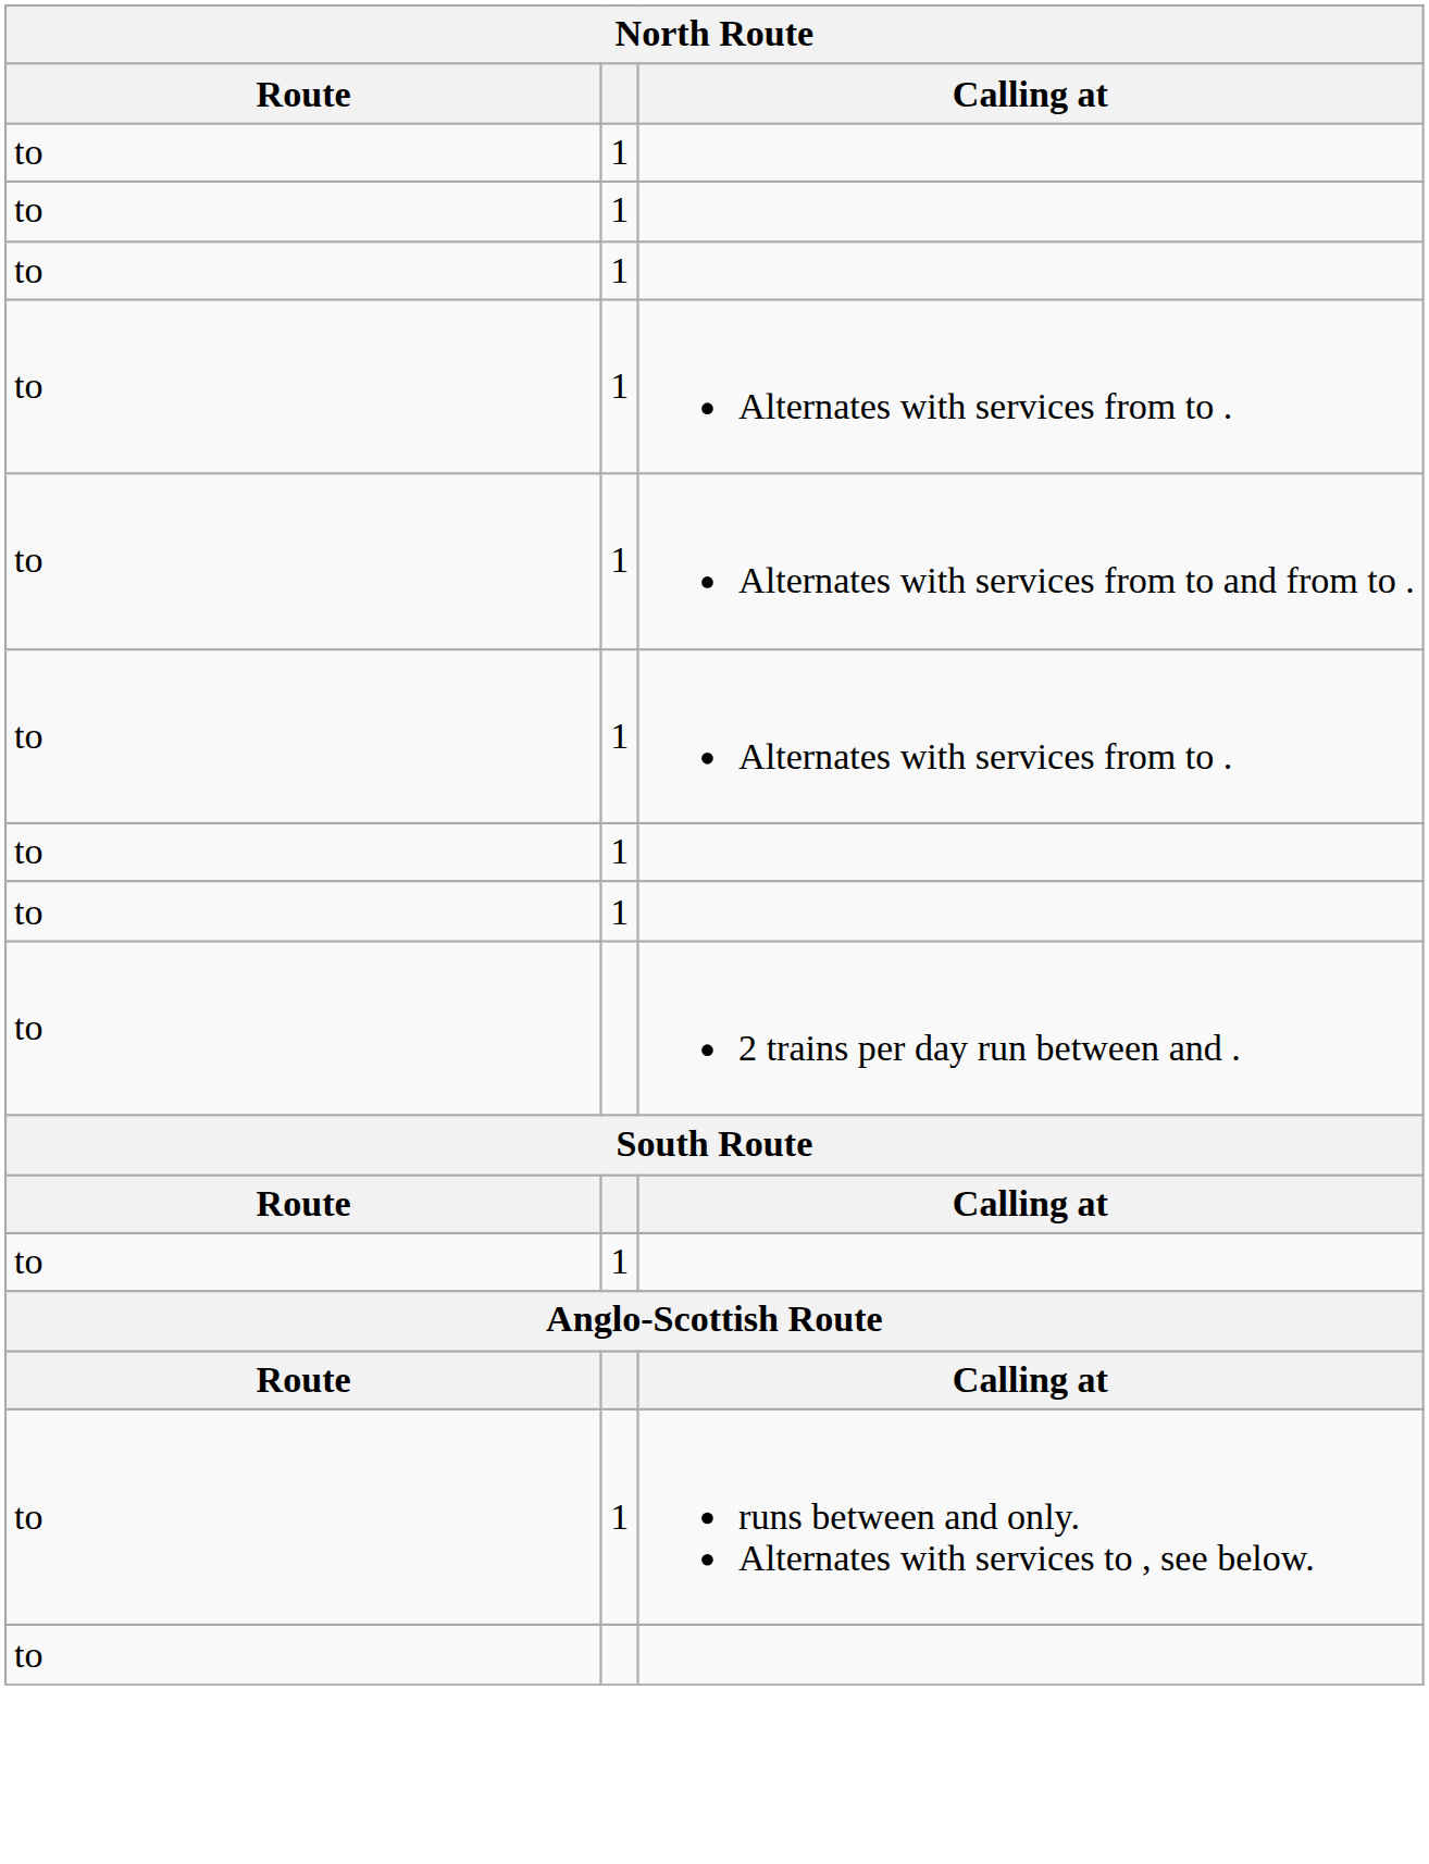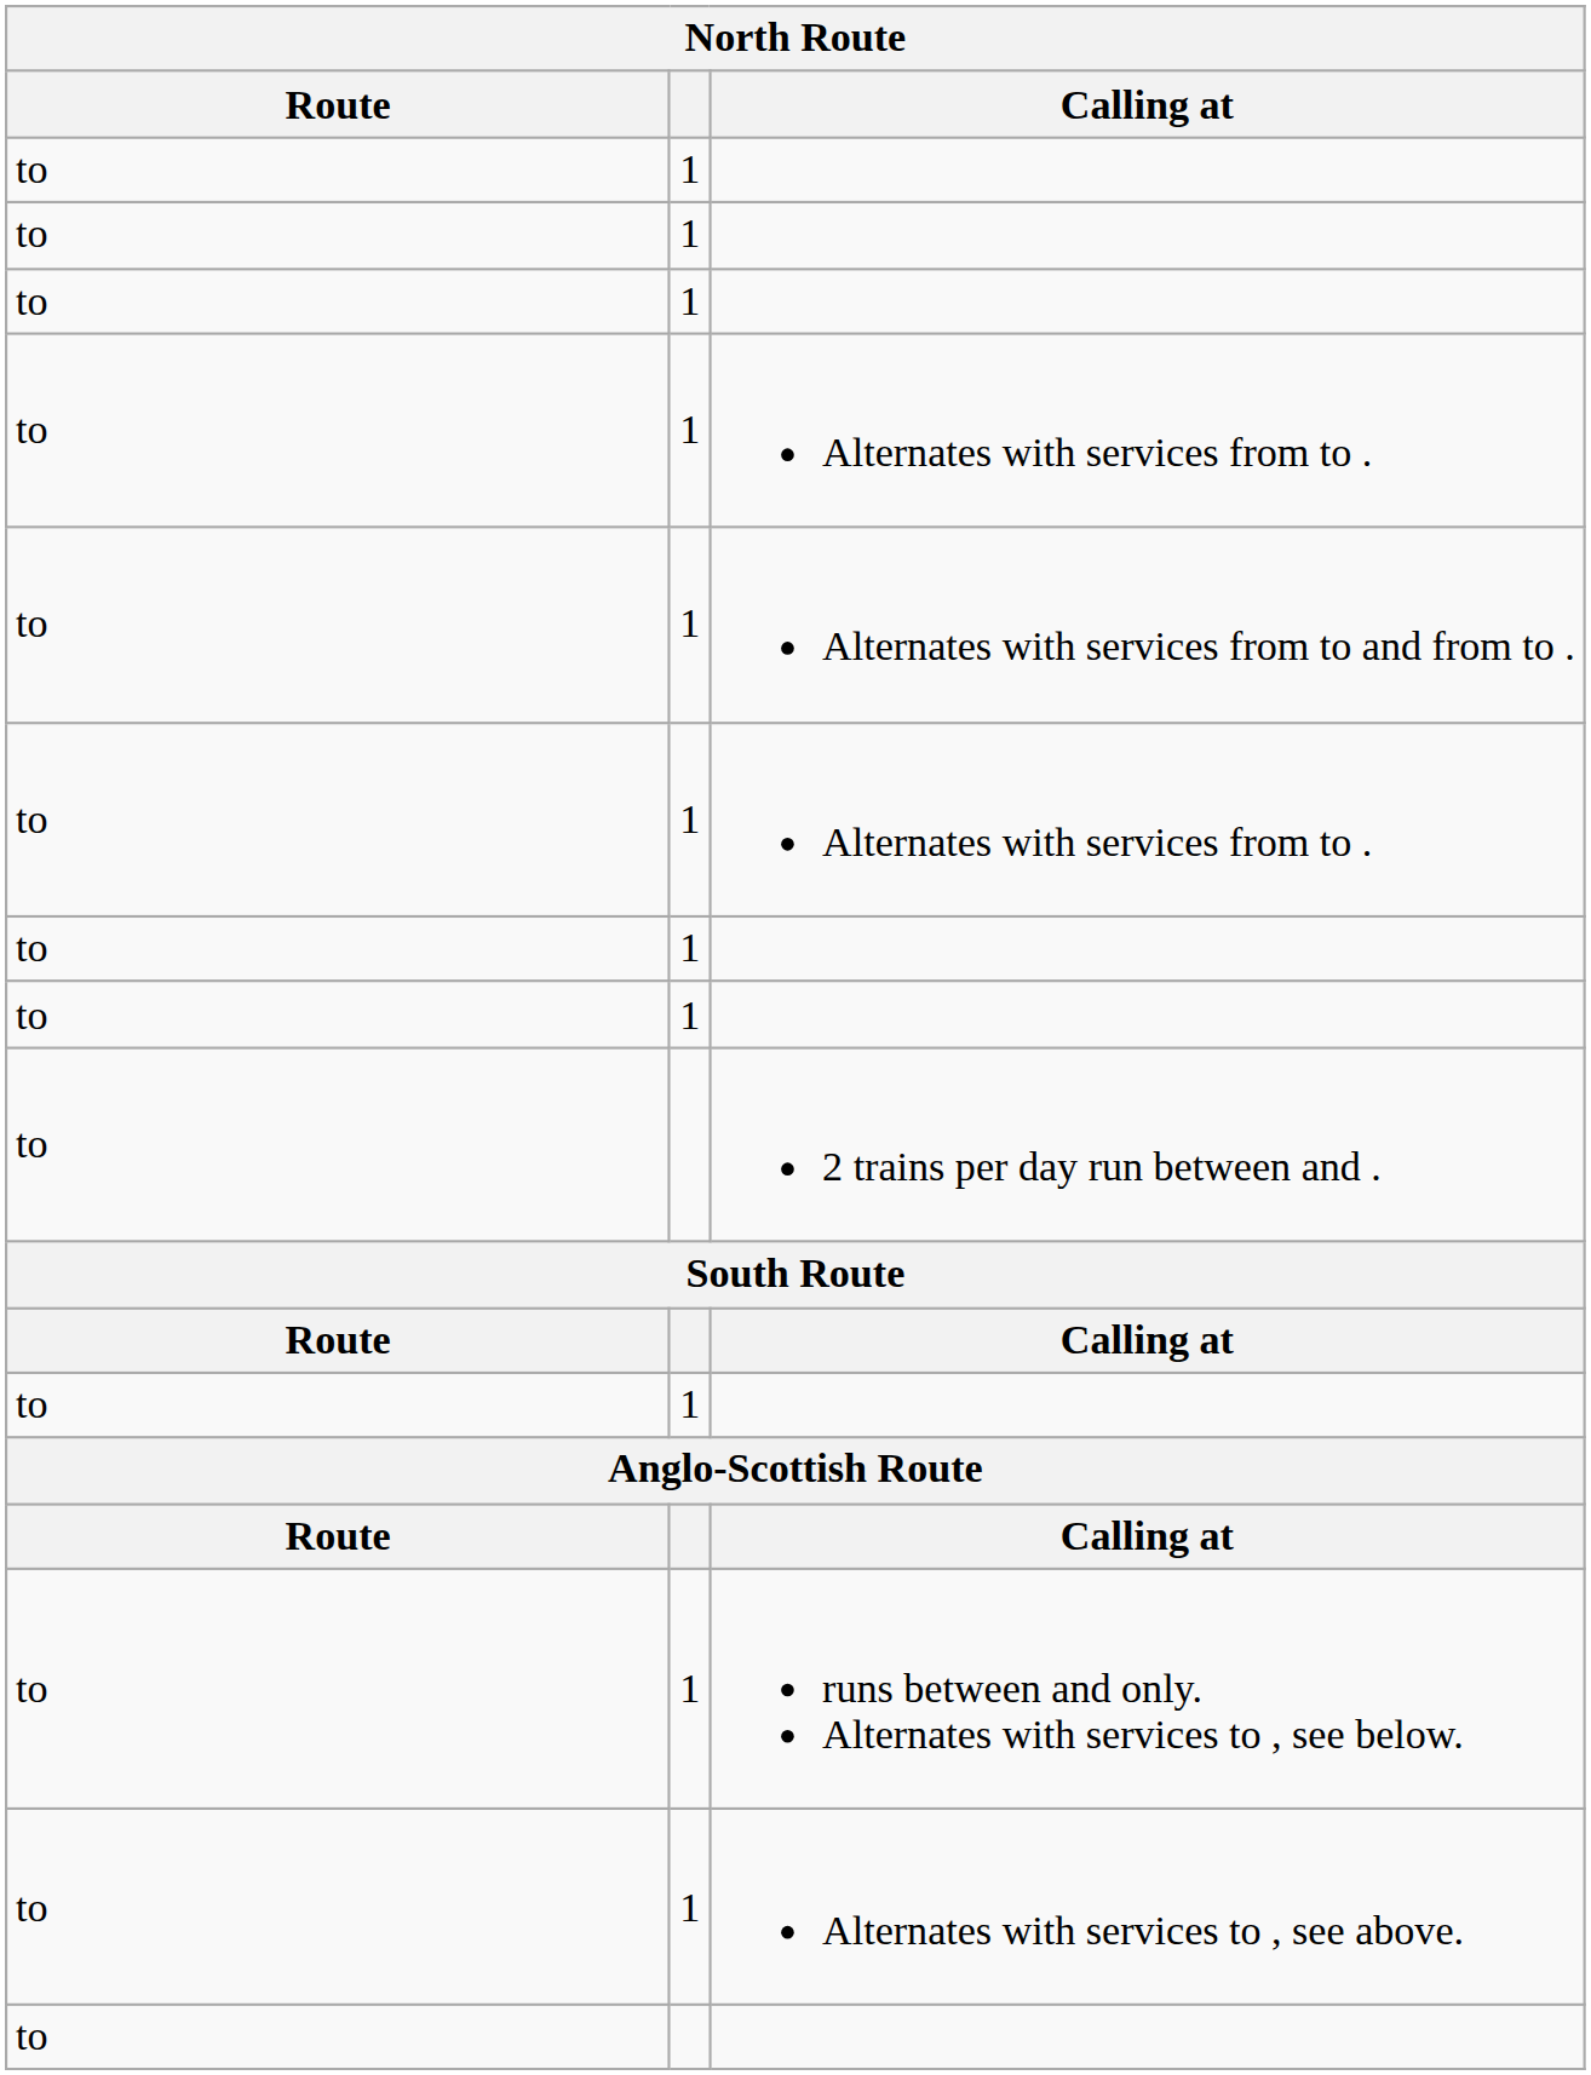+ row: to | 1 | Alternates with services to , see above.
